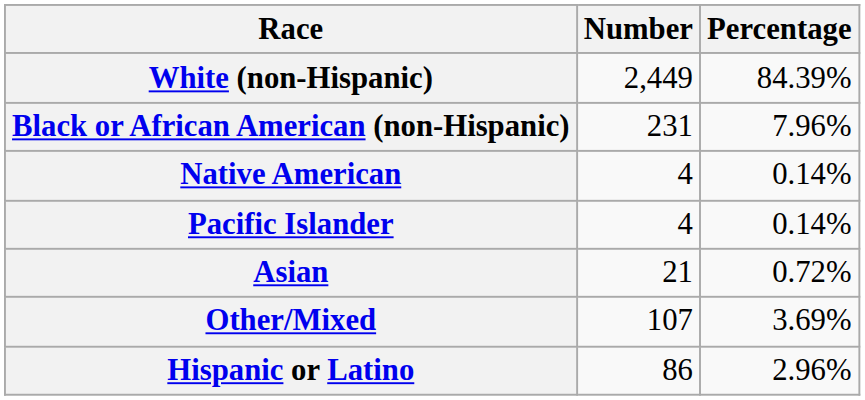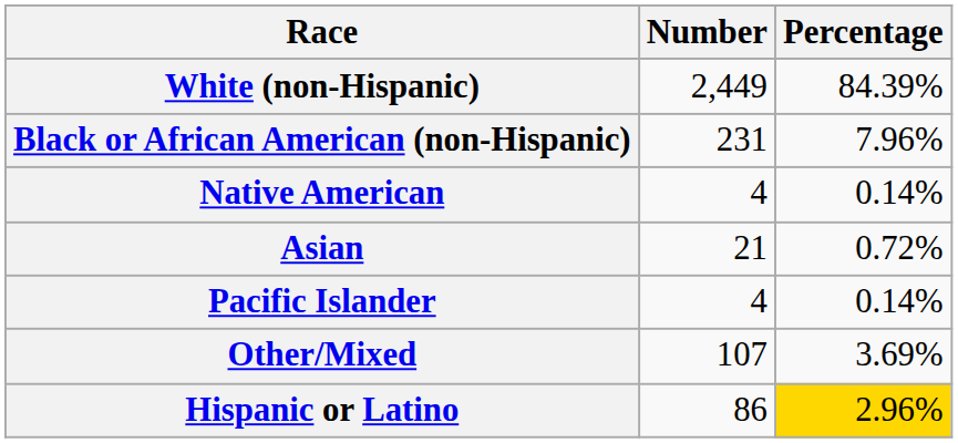rows swapped: Asian <-> Pacific Islander
Hispanic or Latino | Percentage: no background -> gold background
